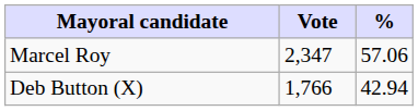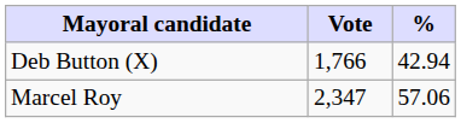rows swapped: Marcel Roy <-> Deb Button (X)
